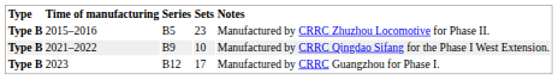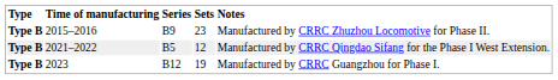2015–2016 | Series: B5 -> B9
2021–2022 | Series: B9 -> B5
2021–2022 | Sets: 10 -> 12
2023 | Sets: 17 -> 19
